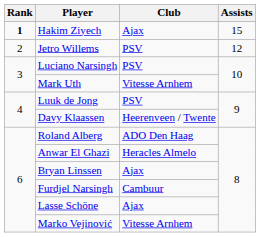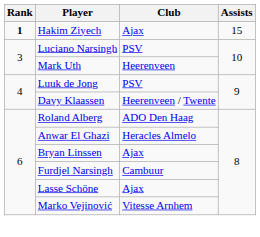- row: 2 | Jetro Willems | PSV | 12
Mark Uth | Club: Vitesse Arnhem -> Heerenveen
